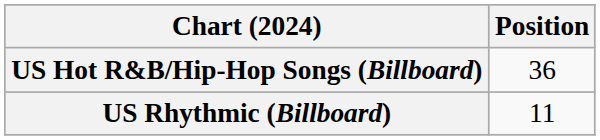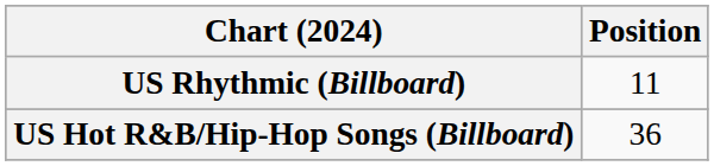rows swapped: US Hot R&B/Hip-Hop Songs (Billboard) <-> US Rhythmic (Billboard)
